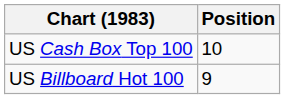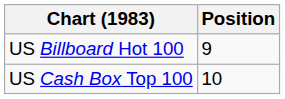rows swapped: US Billboard Hot 100 <-> US Cash Box Top 100
